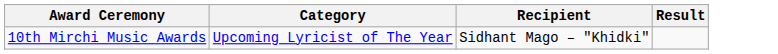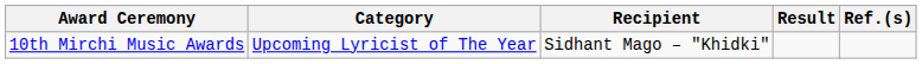+ column: Ref.(s)
